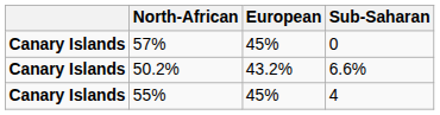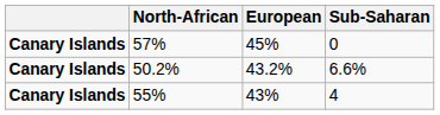55% | European: 45% -> 43%
